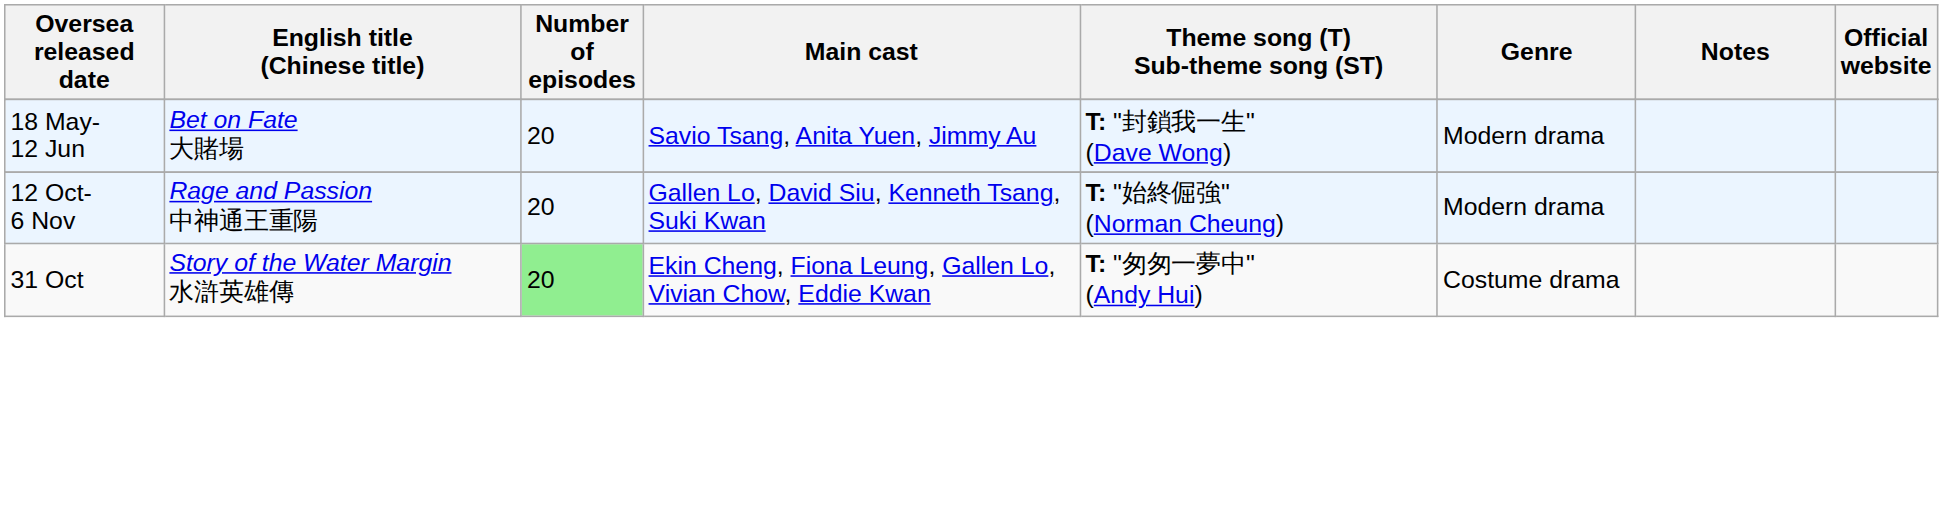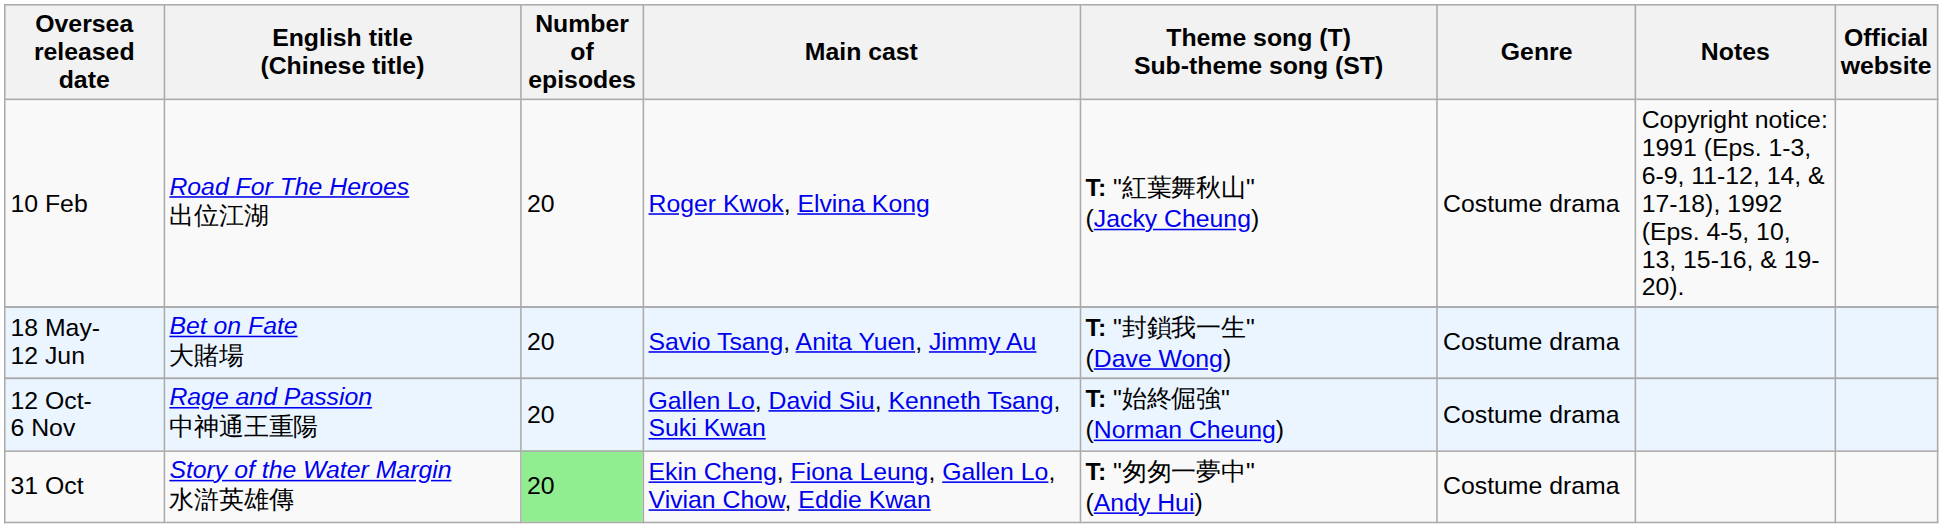+ row: 10 Feb | Road For The Heroes 出位江湖 | 20 | Roger Kwok, Elvina Kong | T: "紅葉舞秋山" (Jacky Cheung) | Costume drama | Copyright notice: 1991 (Eps. 1-3, 6-9, 11-12, 14, & 17-18), 1992 (Eps. 4-5, 10, 13, 15-16, & 19-20).
18 May- 12 Jun | Genre: Modern drama -> Costume drama
12 Oct- 6 Nov | Genre: Modern drama -> Costume drama
